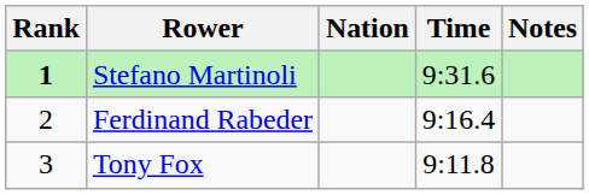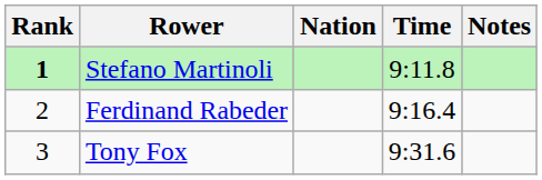Stefano Martinoli | Time: 9:31.6 -> 9:11.8
Tony Fox | Time: 9:11.8 -> 9:31.6
